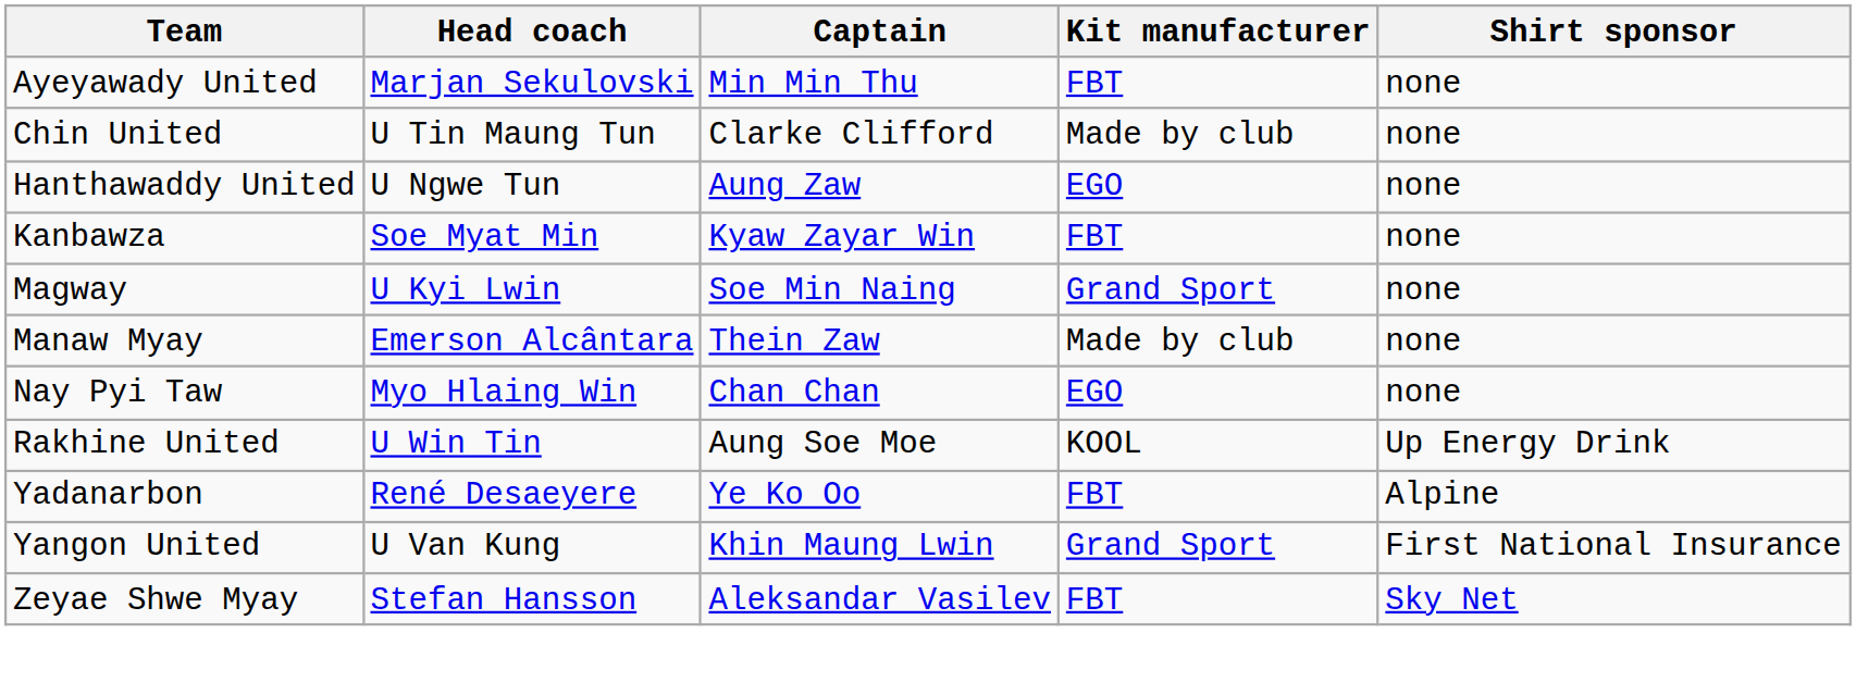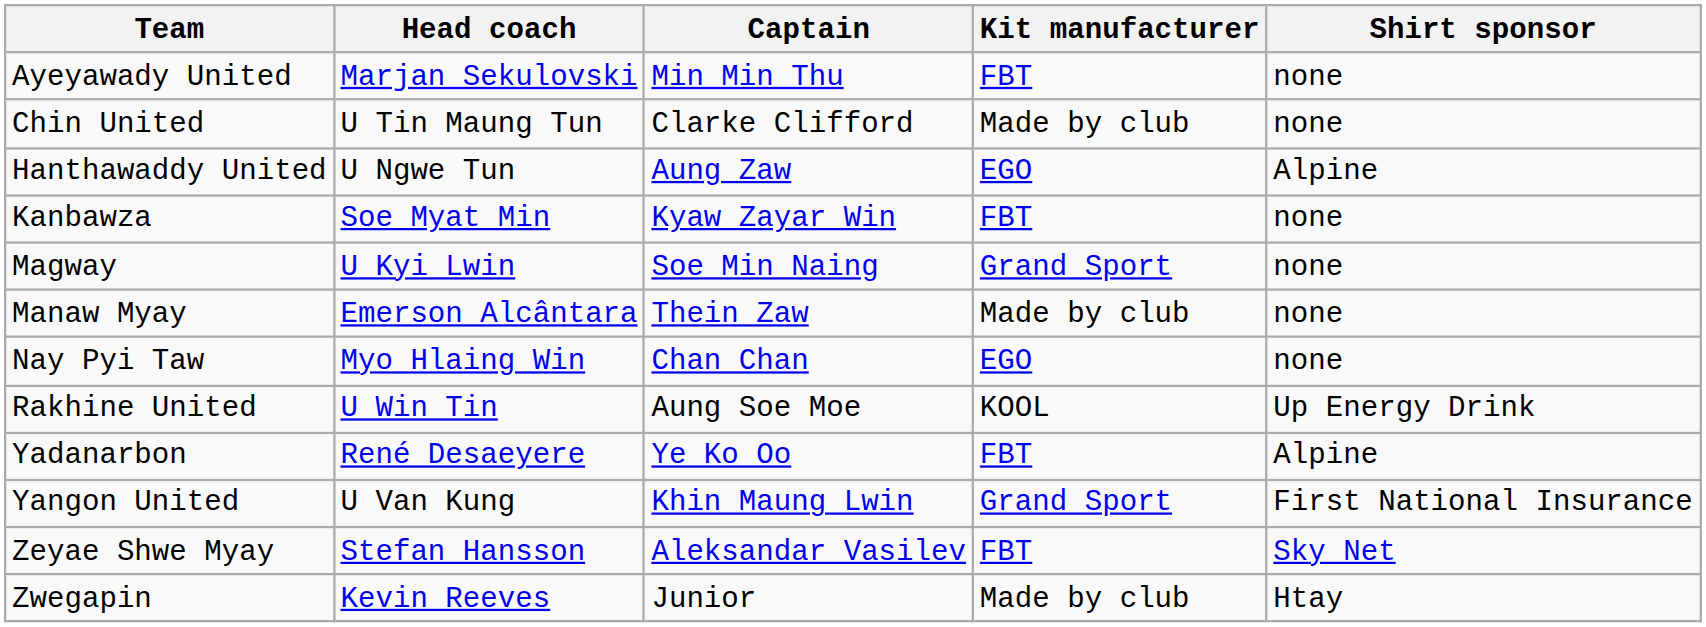Hanthawaddy United | Shirt sponsor: none -> Alpine
+ row: Zwegapin | Kevin Reeves | Junior | Made by club | Htay
